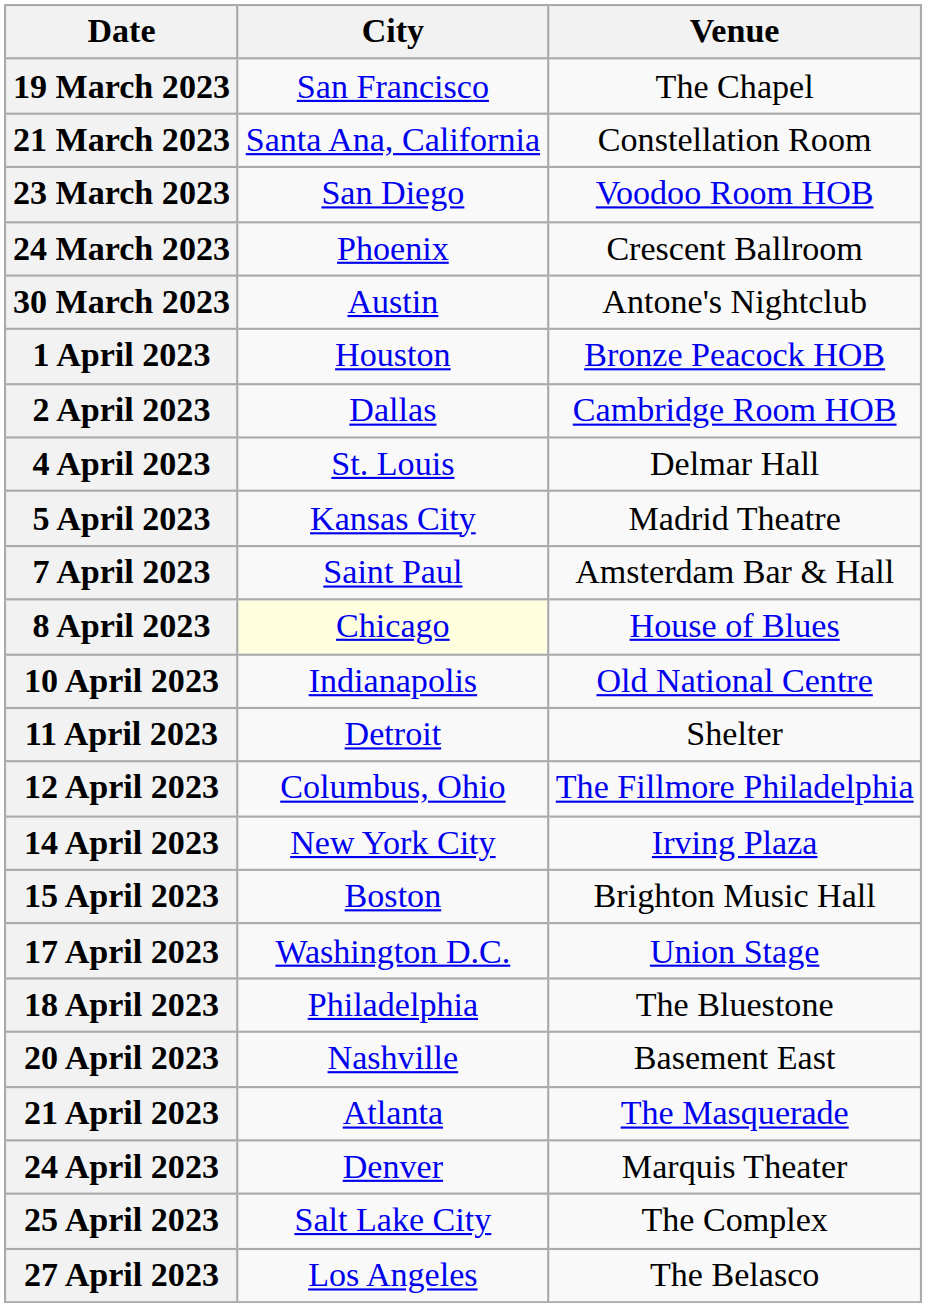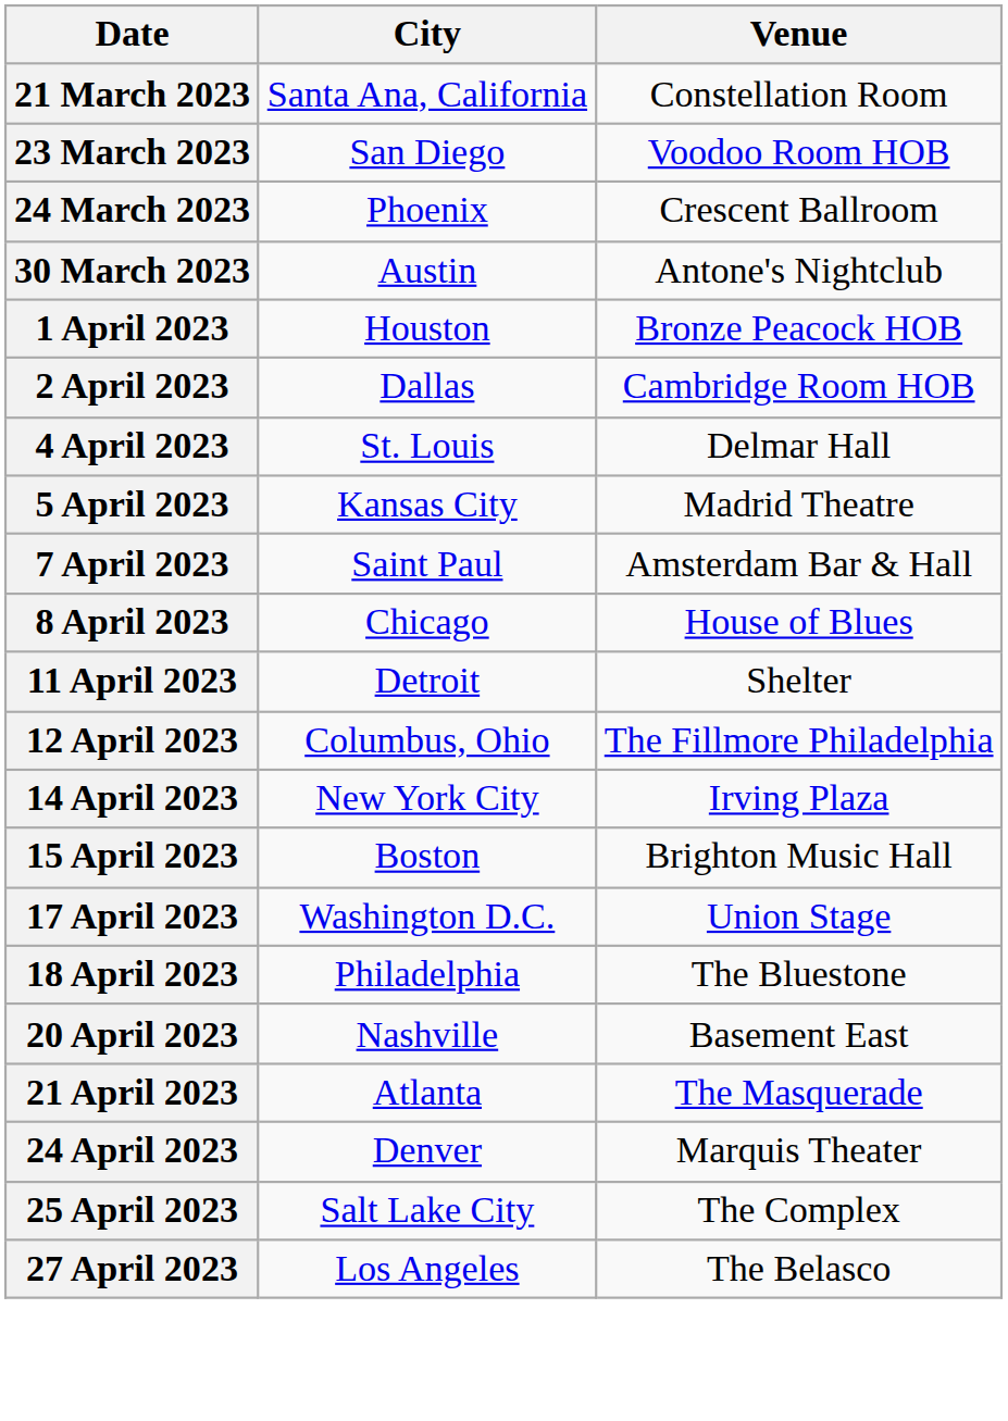- row: 19 March 2023 | San Francisco | The Chapel
8 April 2023 | City: lightyellow background -> no background
- row: 10 April 2023 | Indianapolis | Old National Centre
